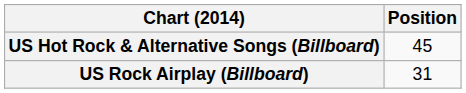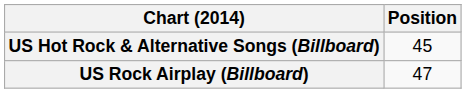US Rock Airplay (Billboard) | Position: 31 -> 47
